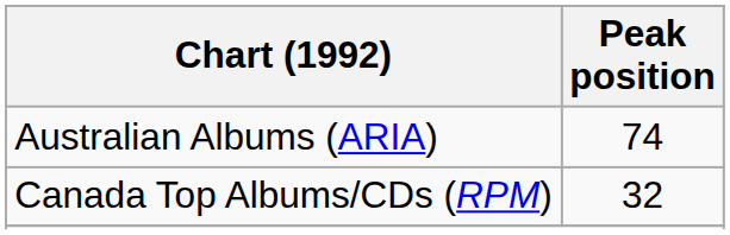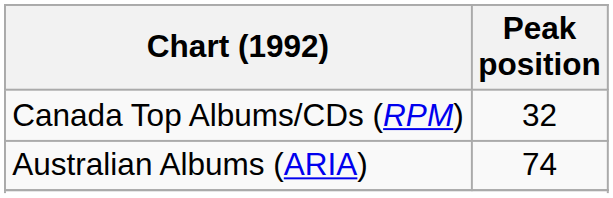rows swapped: Australian Albums (ARIA) <-> Canada Top Albums/CDs (RPM)
